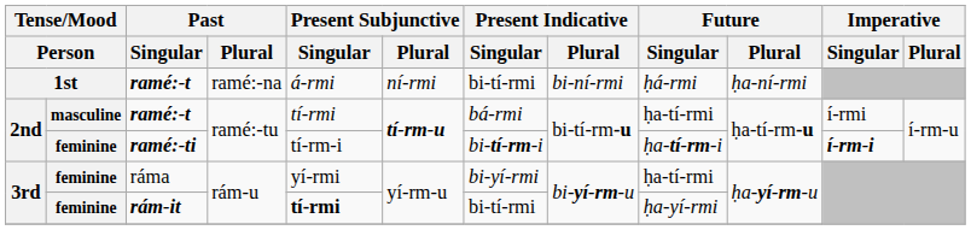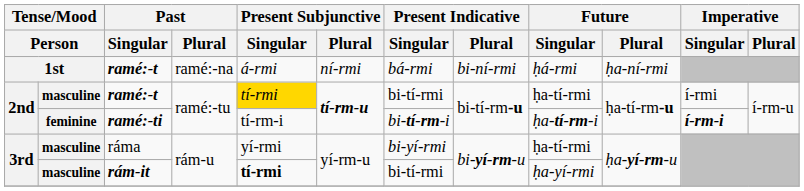1st / ramé:-t | Present Indicative / Singular: bi-tí-rmi -> bá-rmi
2nd / ramé:-t | Present Subjunctive / Singular: no background -> gold background
2nd / ramé:-t | Present Indicative / Singular: bá-rmi -> bi-tí-rmi
ráma | column 2: feminine -> masculine
rám-it | column 2: feminine -> masculine
